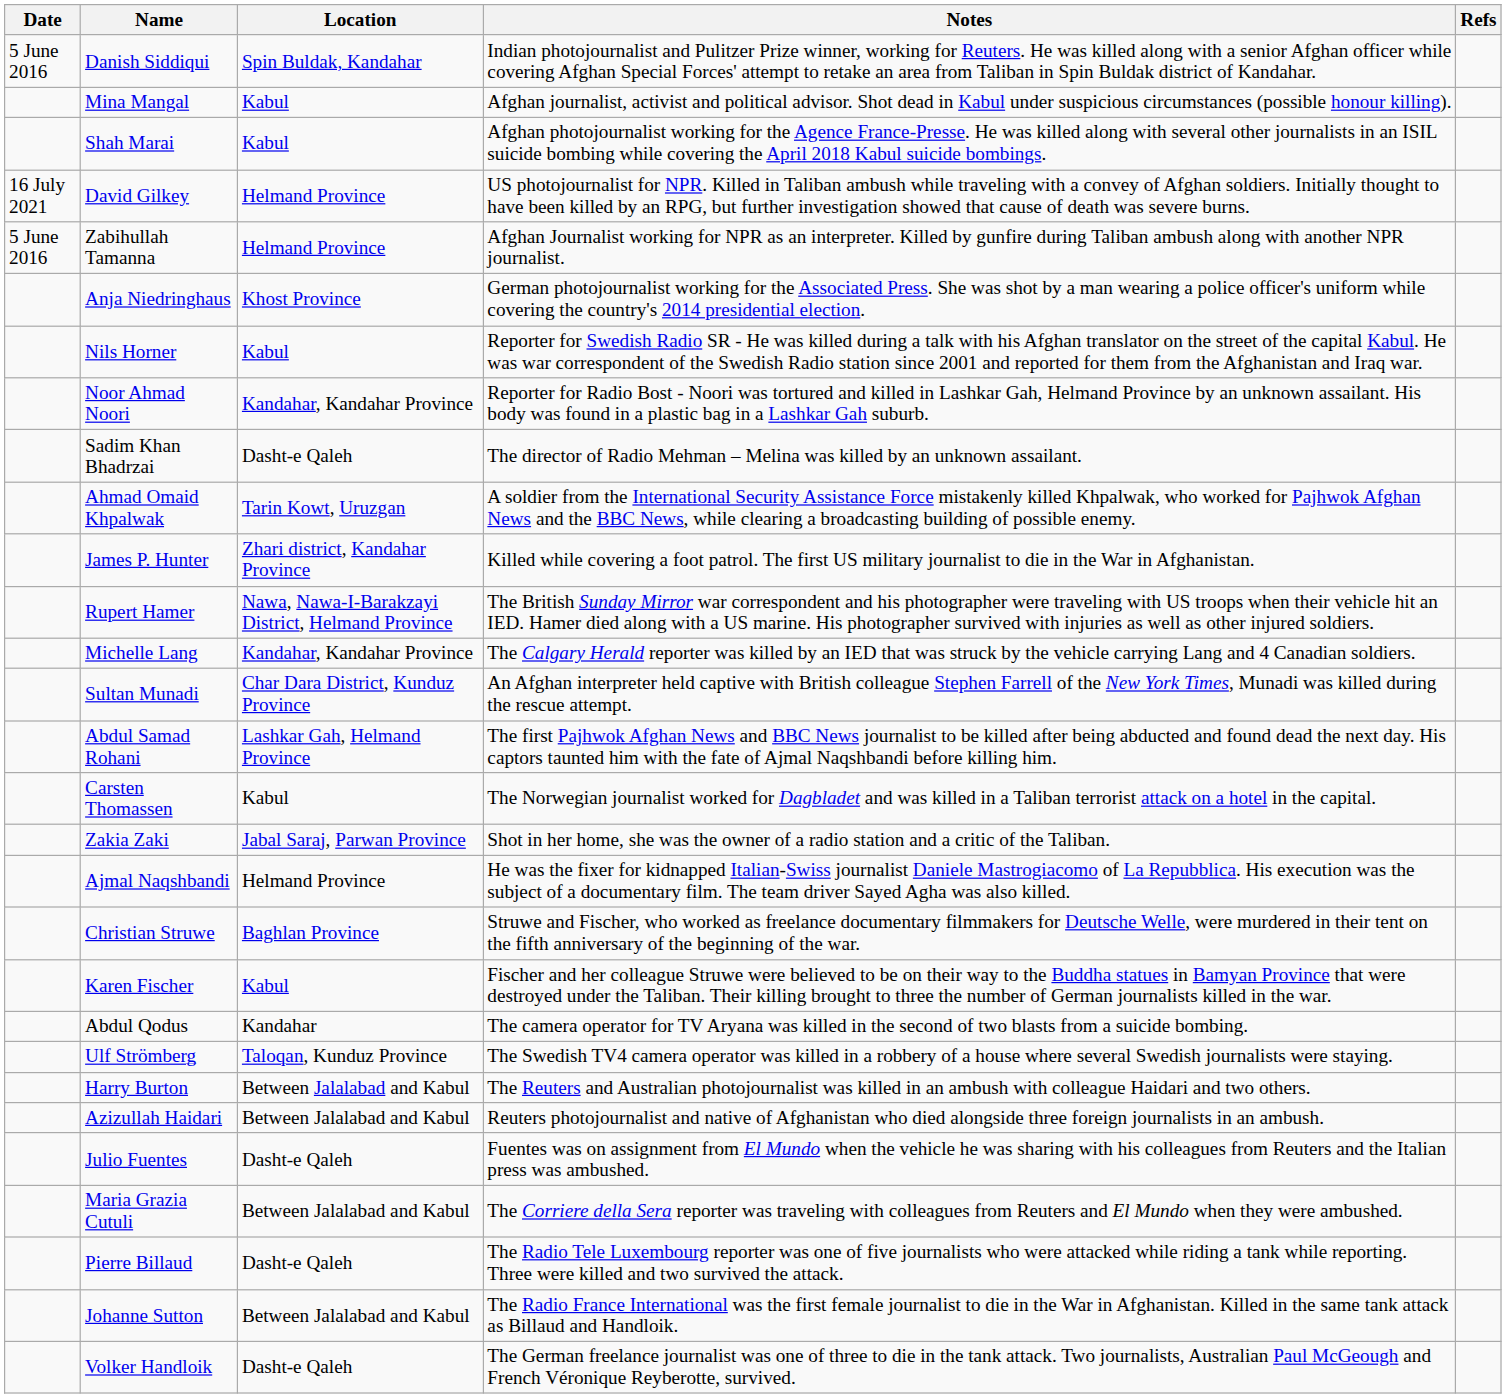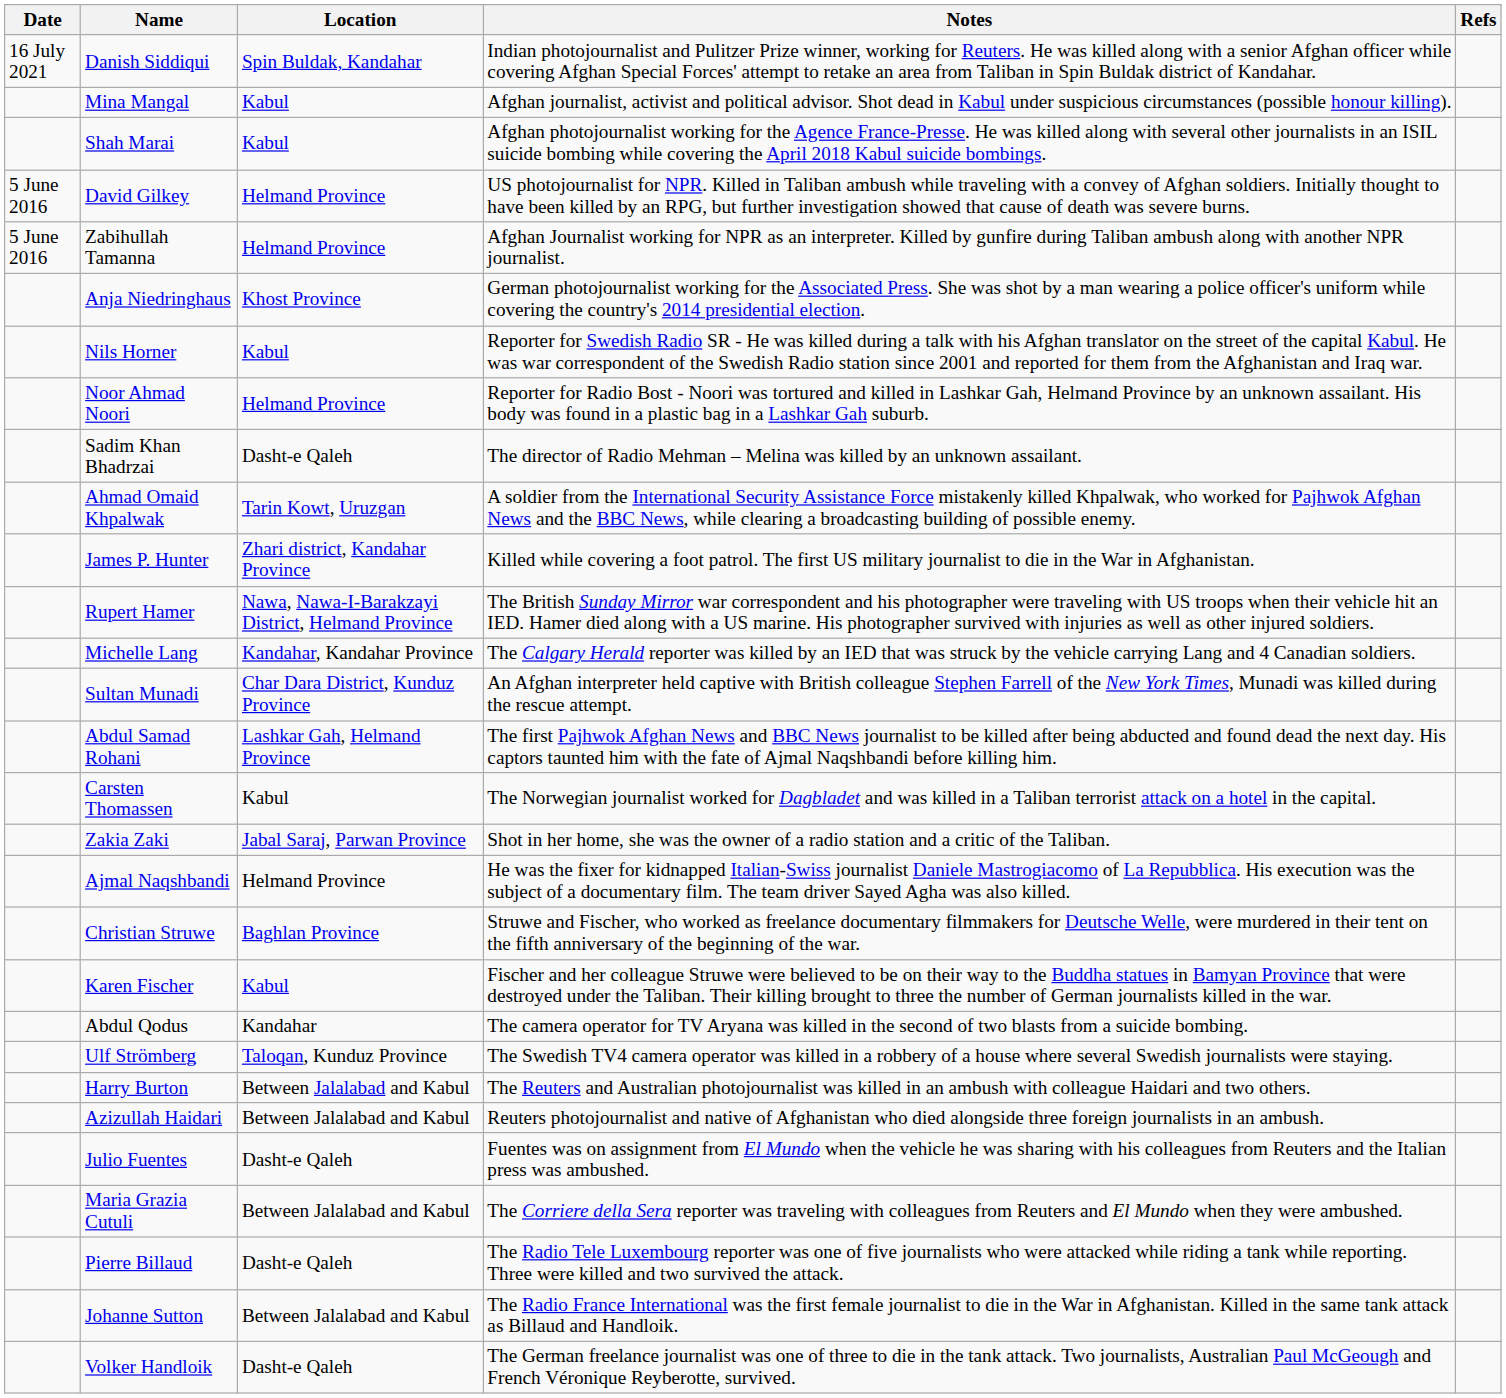Danish Siddiqui | Date: 5 June 2016 -> 16 July 2021
David Gilkey | Date: 16 July 2021 -> 5 June 2016
Noor Ahmad Noori | Location: Kandahar, Kandahar Province -> Helmand Province
